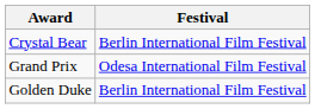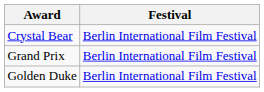Grand Prix | Festival: Odesa International Film Festival -> Berlin International Film Festival
